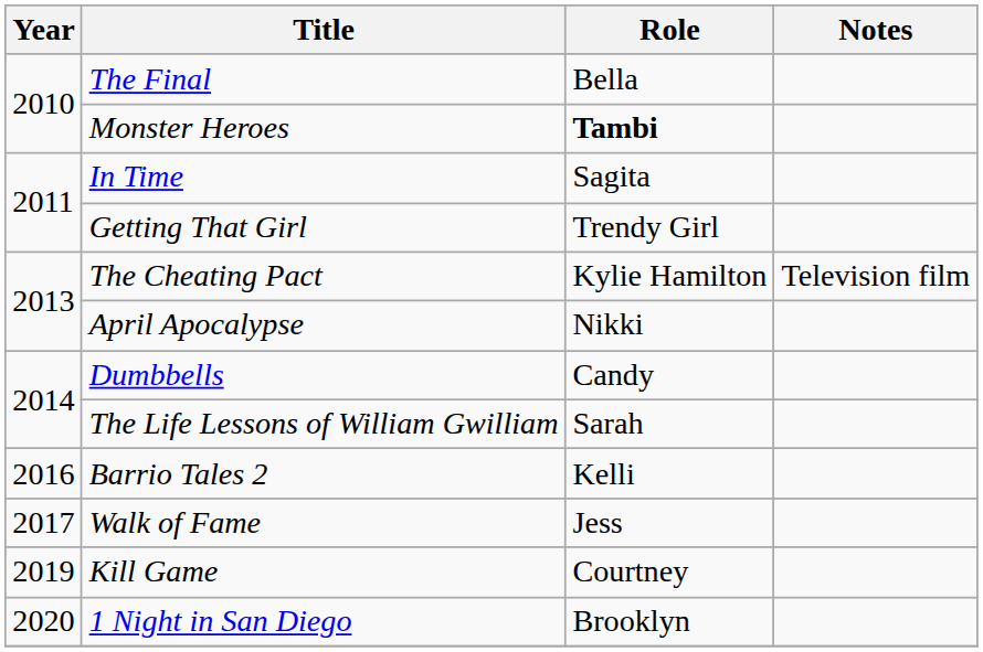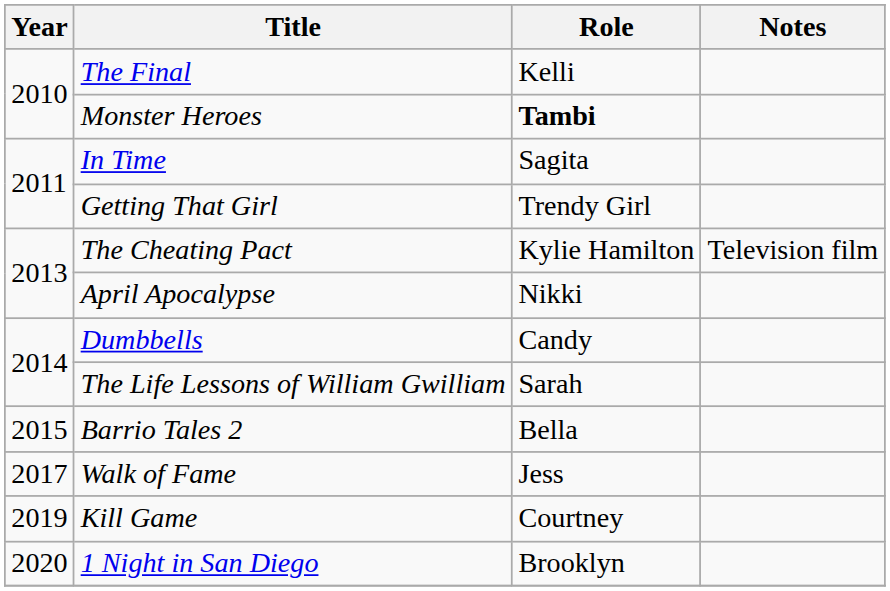The Final | Role: Bella -> Kelli
Barrio Tales 2 | Year: 2016 -> 2015
Barrio Tales 2 | Role: Kelli -> Bella
